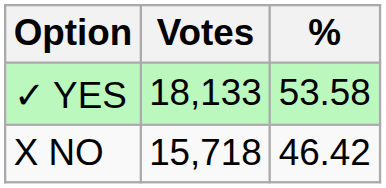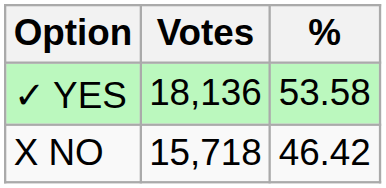✓ YES | Votes: 18,133 -> 18,136
